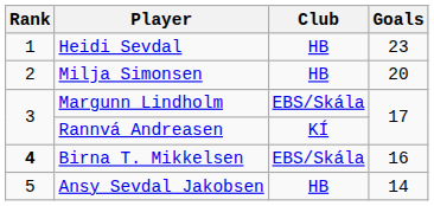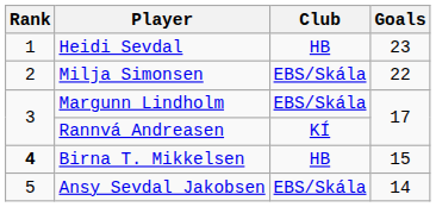Milja Simonsen | Club: HB -> EBS/Skála
Milja Simonsen | Goals: 20 -> 22
Birna T. Mikkelsen | Club: EBS/Skála -> HB
Birna T. Mikkelsen | Goals: 16 -> 15
Ansy Sevdal Jakobsen | Club: HB -> EBS/Skála
